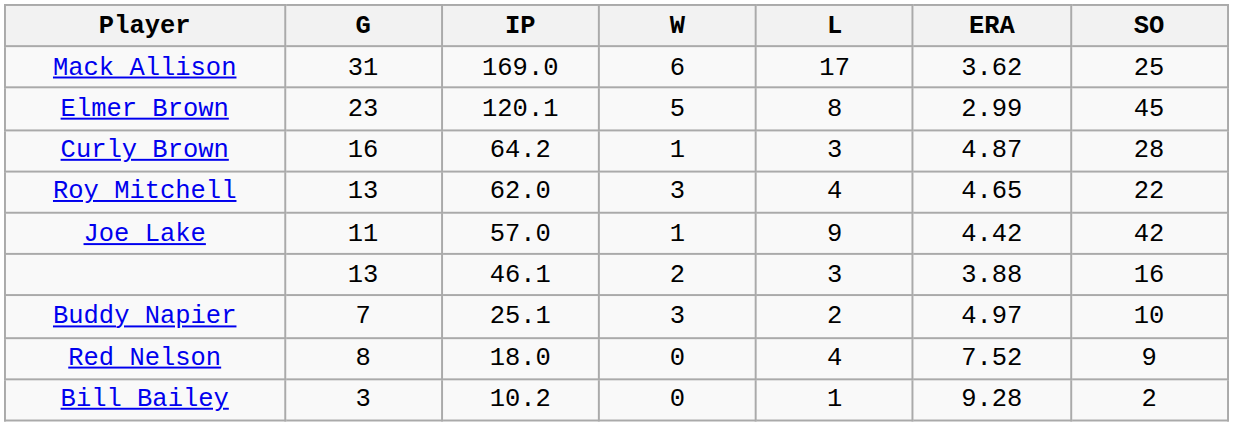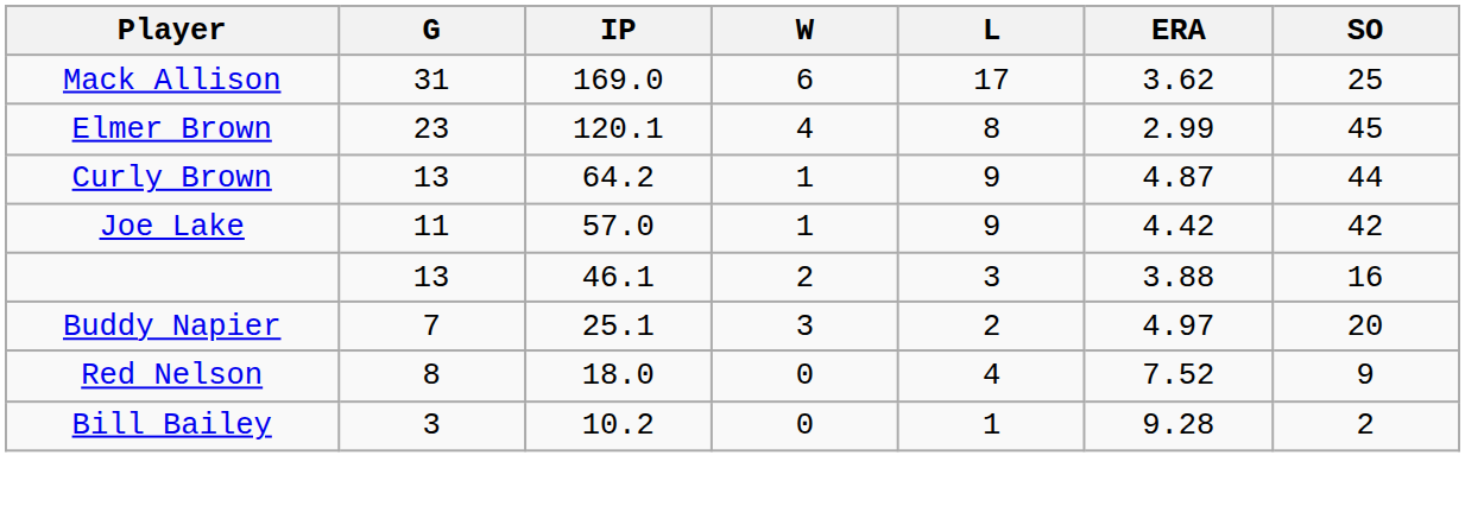Elmer Brown | W: 5 -> 4
Curly Brown | G: 16 -> 13
Curly Brown | L: 3 -> 9
Curly Brown | SO: 28 -> 44
- row: Roy Mitchell | 13 | 62.0 | 3 | 4 | 4.65 | 22
Buddy Napier | SO: 10 -> 20
